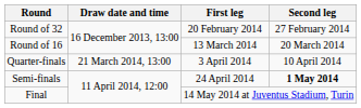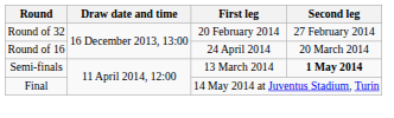Round of 16 | First leg: 13 March 2014 -> 24 April 2014
- row: Quarter-finals | 21 March 2014, 13:00 | 3 April 2014 | 10 April 2014
Semi-finals | First leg: 24 April 2014 -> 13 March 2014
